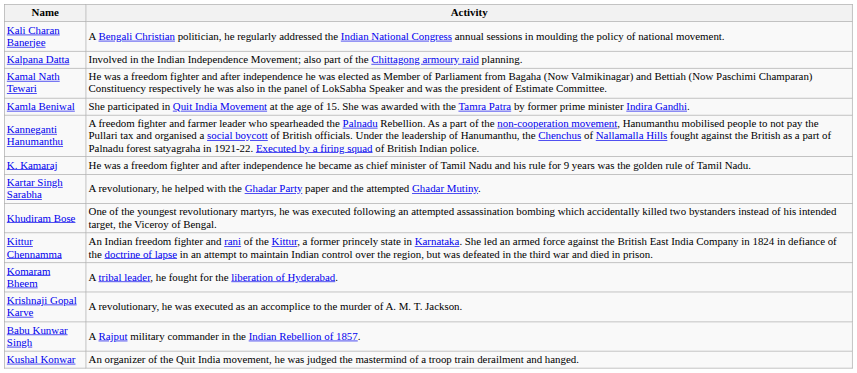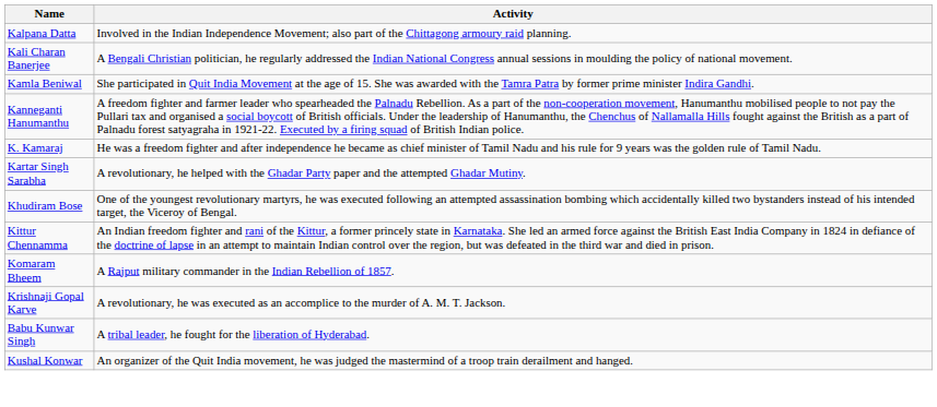rows swapped: Kali Charan Banerjee <-> Kalpana Datta
- row: Kamal Nath Tewari | He was a freedom fighter and after independence he was elected as Member of Parliament from Bagaha (Now Valmikinagar) and Bettiah (Now Paschimi Champaran) Constituency respectively he was also in the panel of LokSabha Speaker and was the president of Estimate Committee.
Komaram Bheem | Activity: A tribal leader, he fought for the liberation of Hyderabad. -> A Rajput military commander in the Indian Rebellion of 1857.
Babu Kunwar Singh | Activity: A Rajput military commander in the Indian Rebellion of 1857. -> A tribal leader, he fought for the liberation of Hyderabad.
